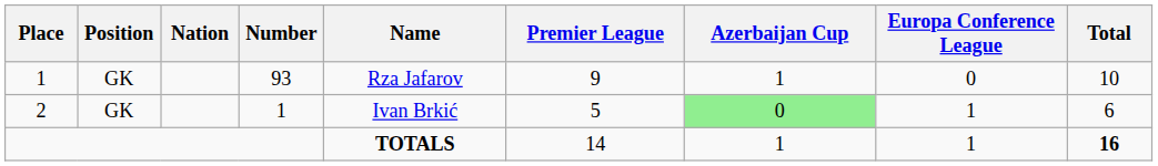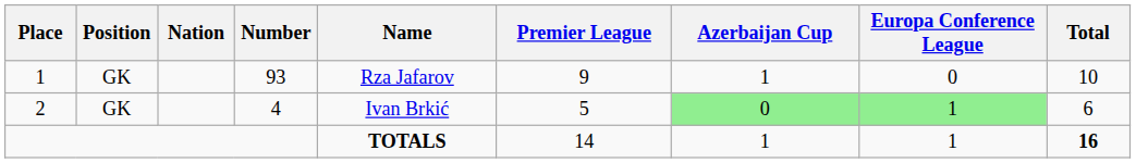2 | Number: 1 -> 4
2 | Europa Conference League: no background -> lightgreen background
